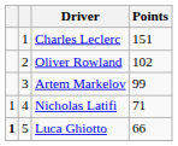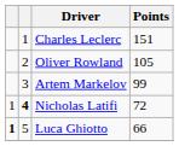Oliver Rowland | Points: 102 -> 105
Nicholas Latifi | column 2: normal -> bold
Nicholas Latifi | Points: 71 -> 72
